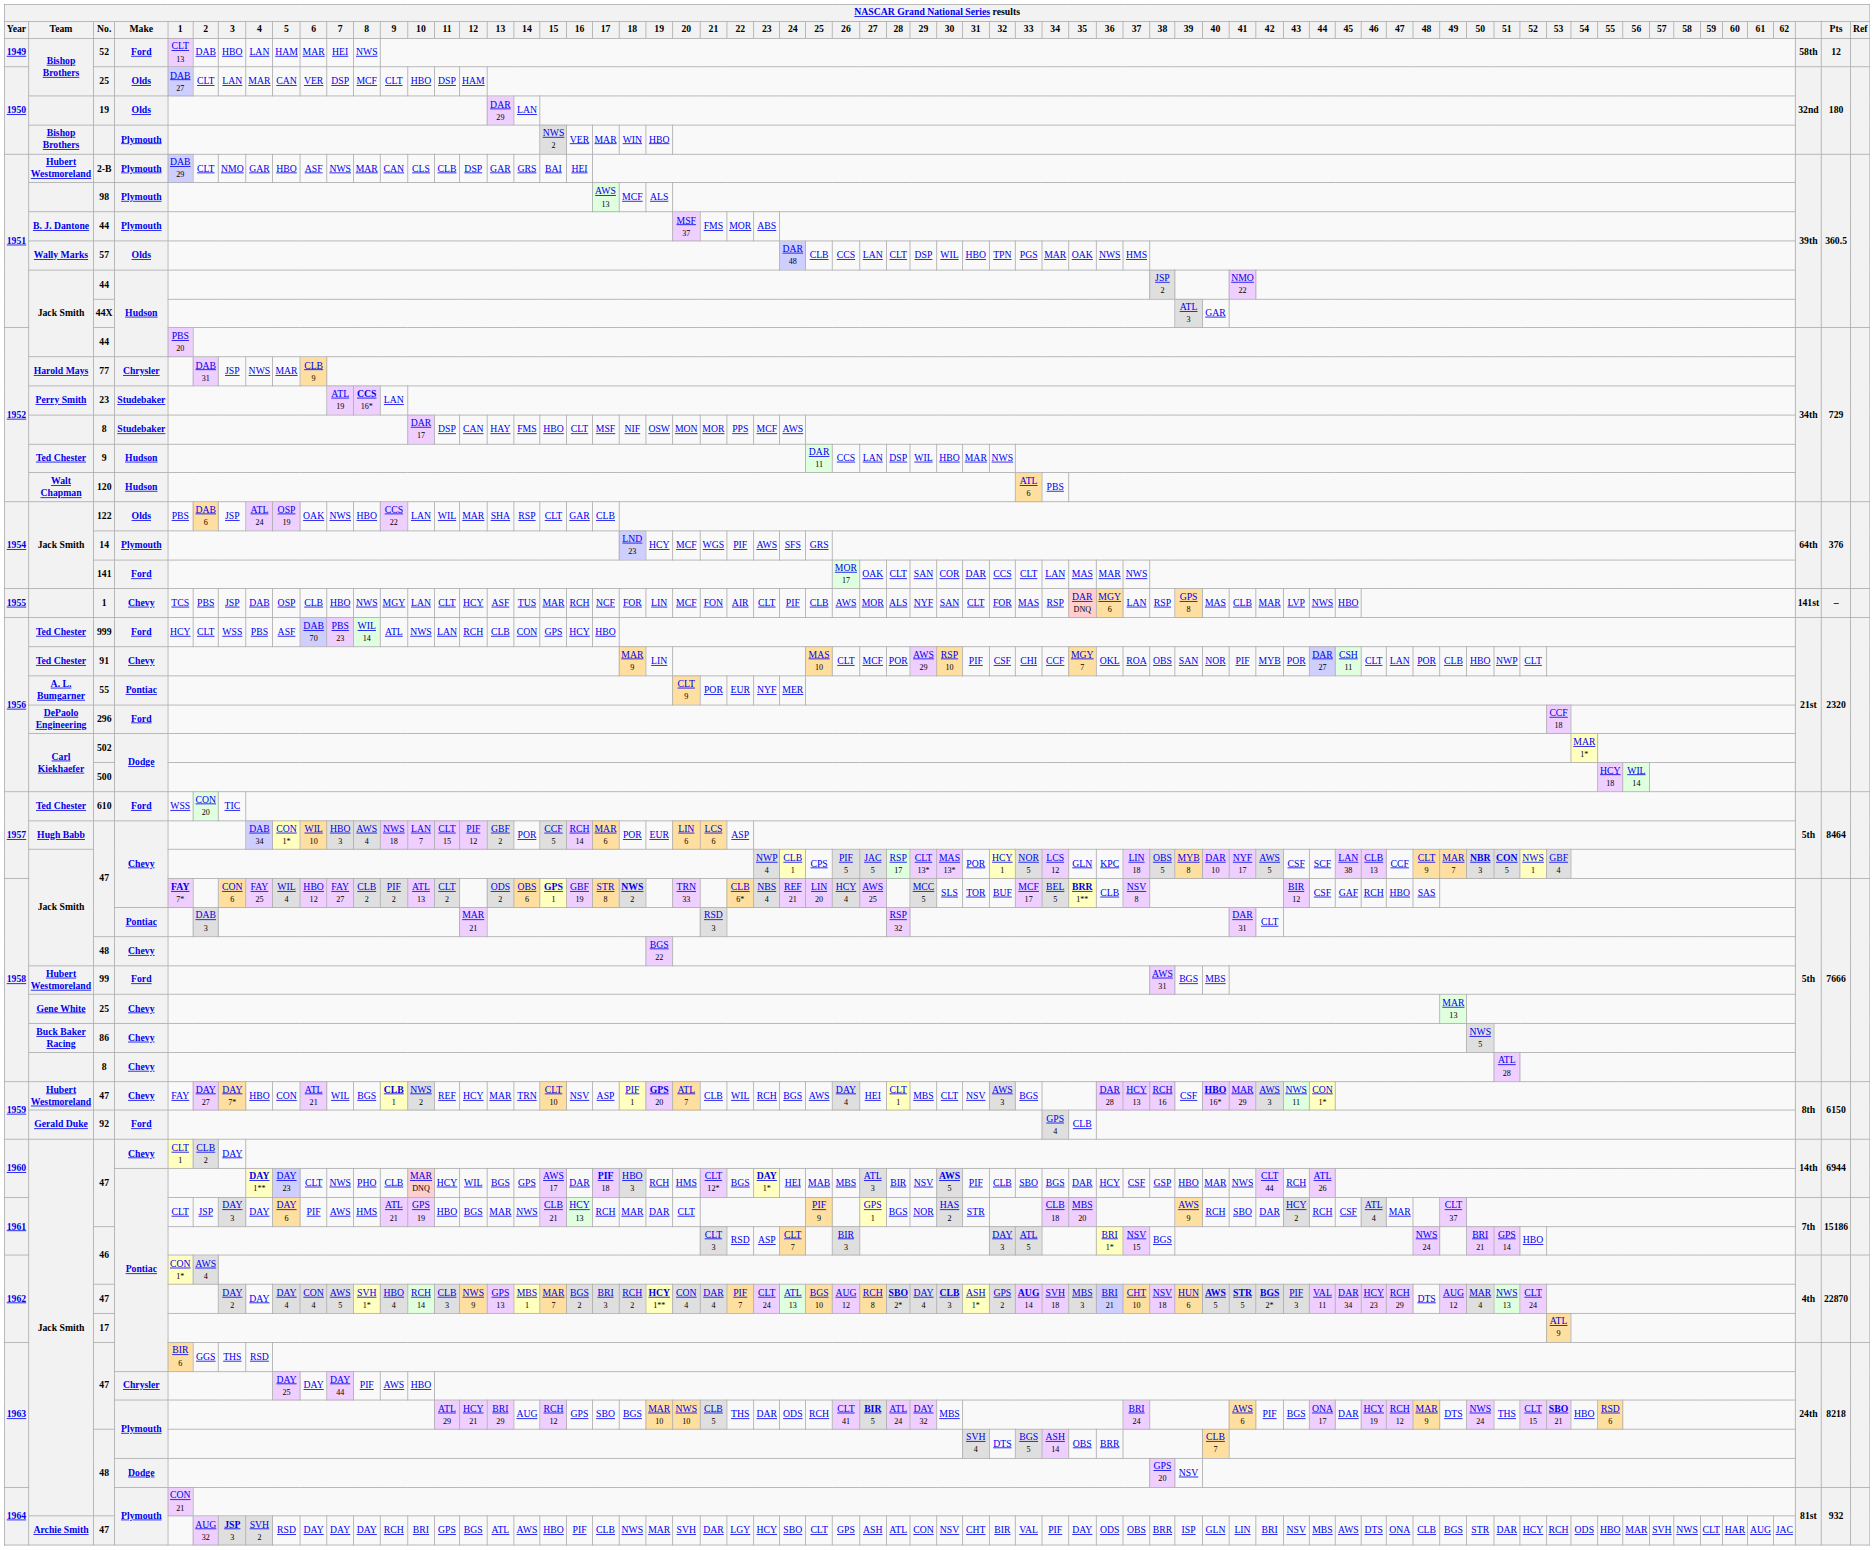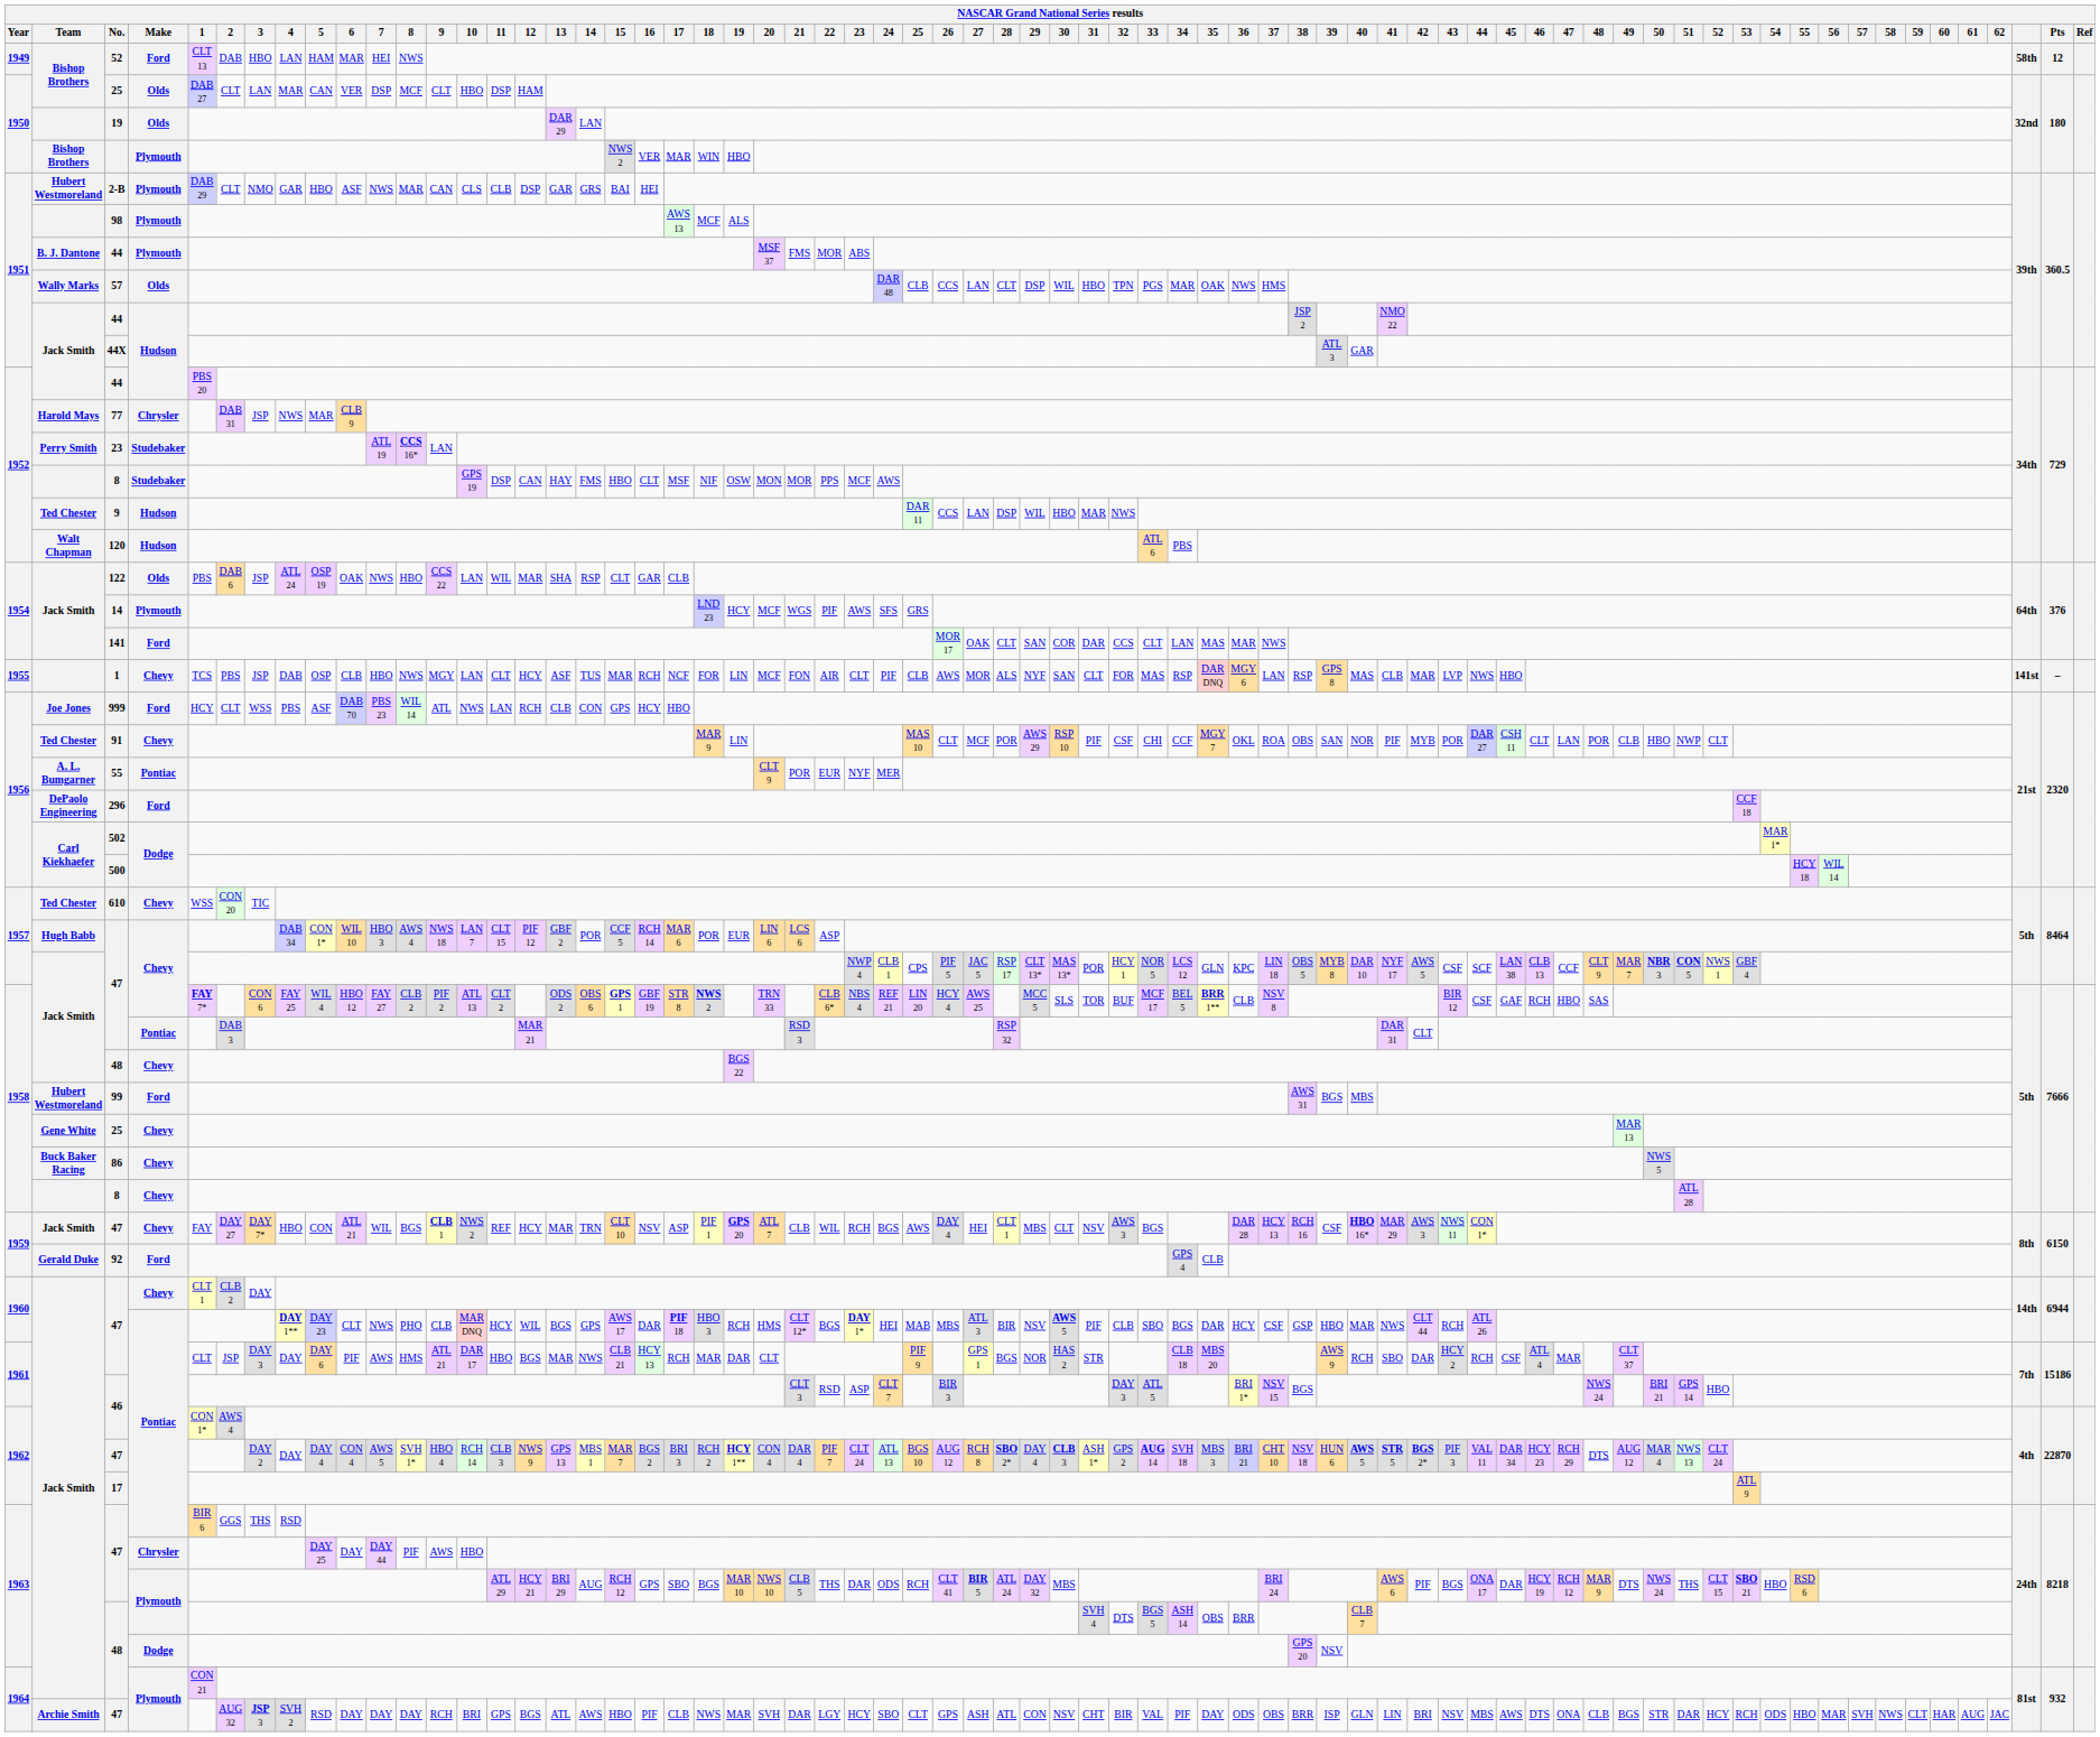1952 / 8 | 10: DAR 17 -> GPS 19
999 | Team: Ted Chester -> Joe Jones
610 | Make: Ford -> Chevy
1959 / 47 | Team: Hubert Westmoreland -> Jack Smith
1961 / 47 | 10: GPS 19 -> DAR 17
